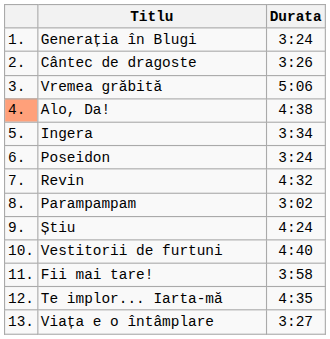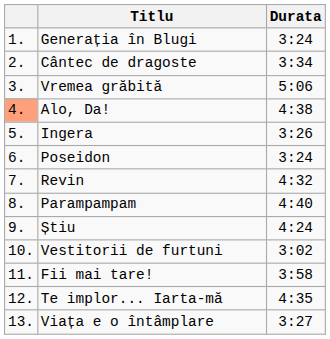Cântec de dragoste | Durata: 3:26 -> 3:34
Ingera | Durata: 3:34 -> 3:26
Parampampam | Durata: 3:02 -> 4:40
Vestitorii de furtuni | Durata: 4:40 -> 3:02
